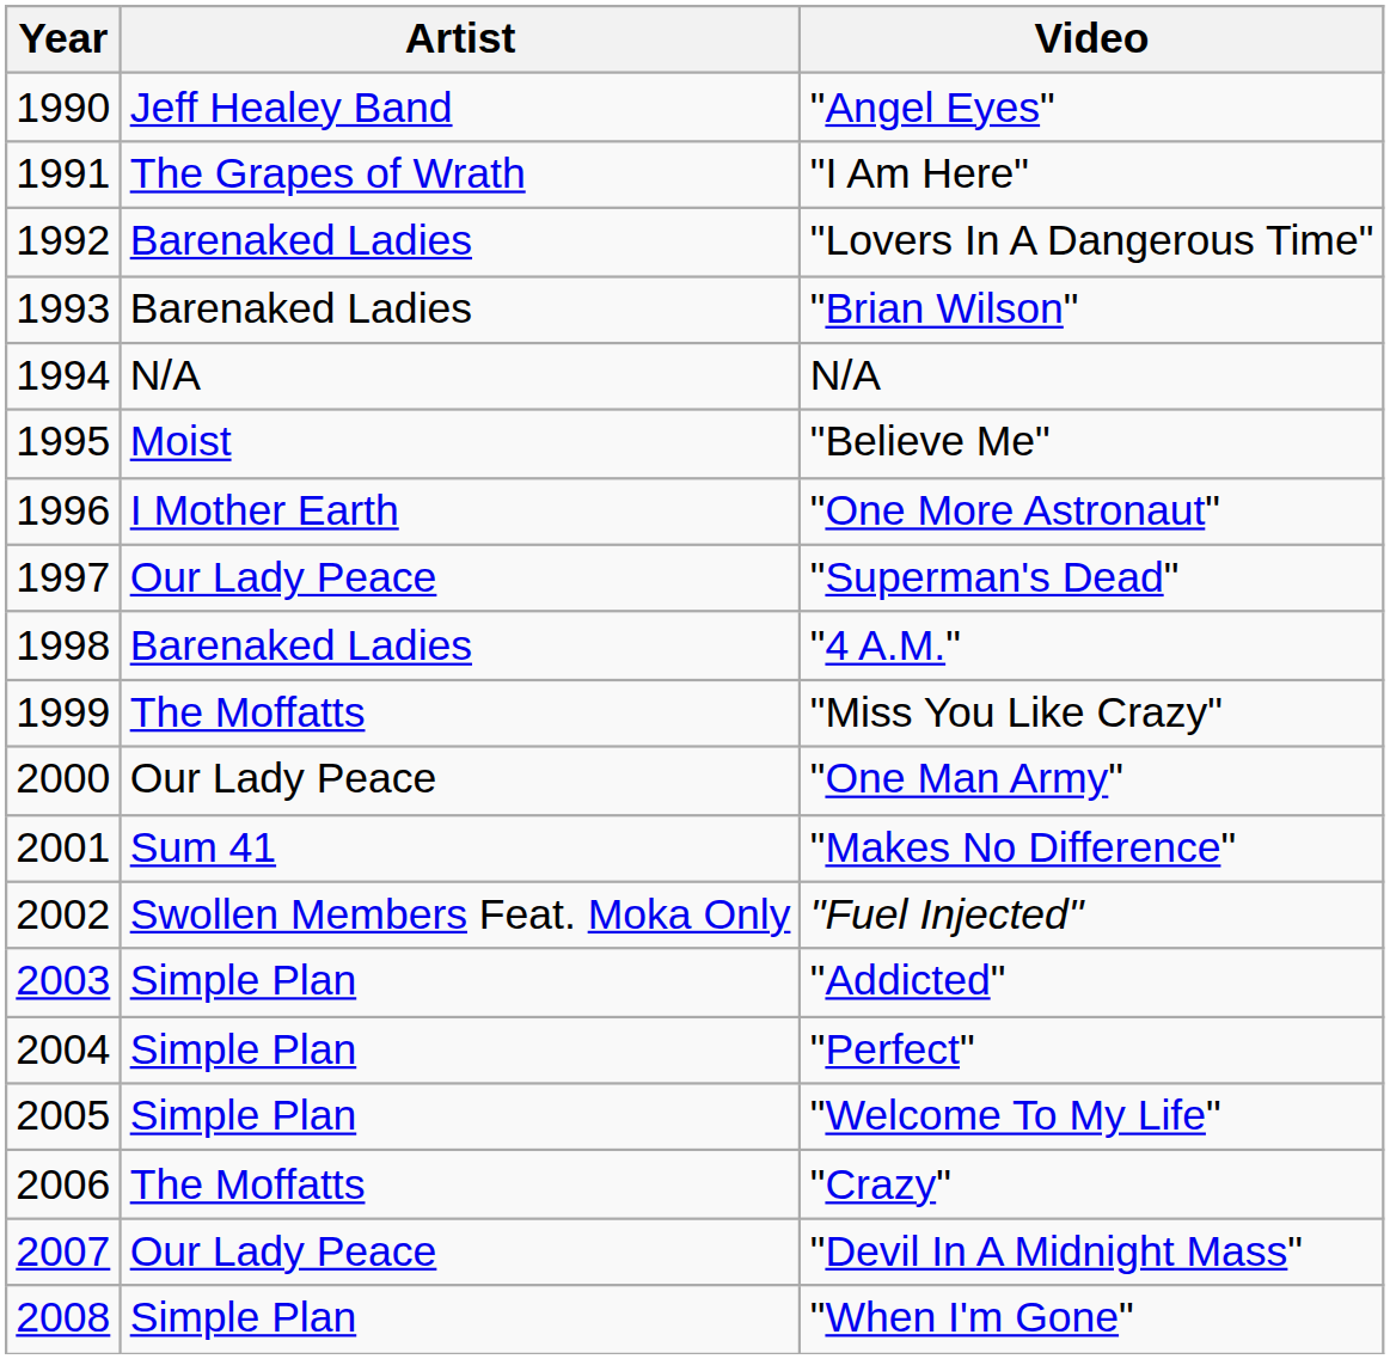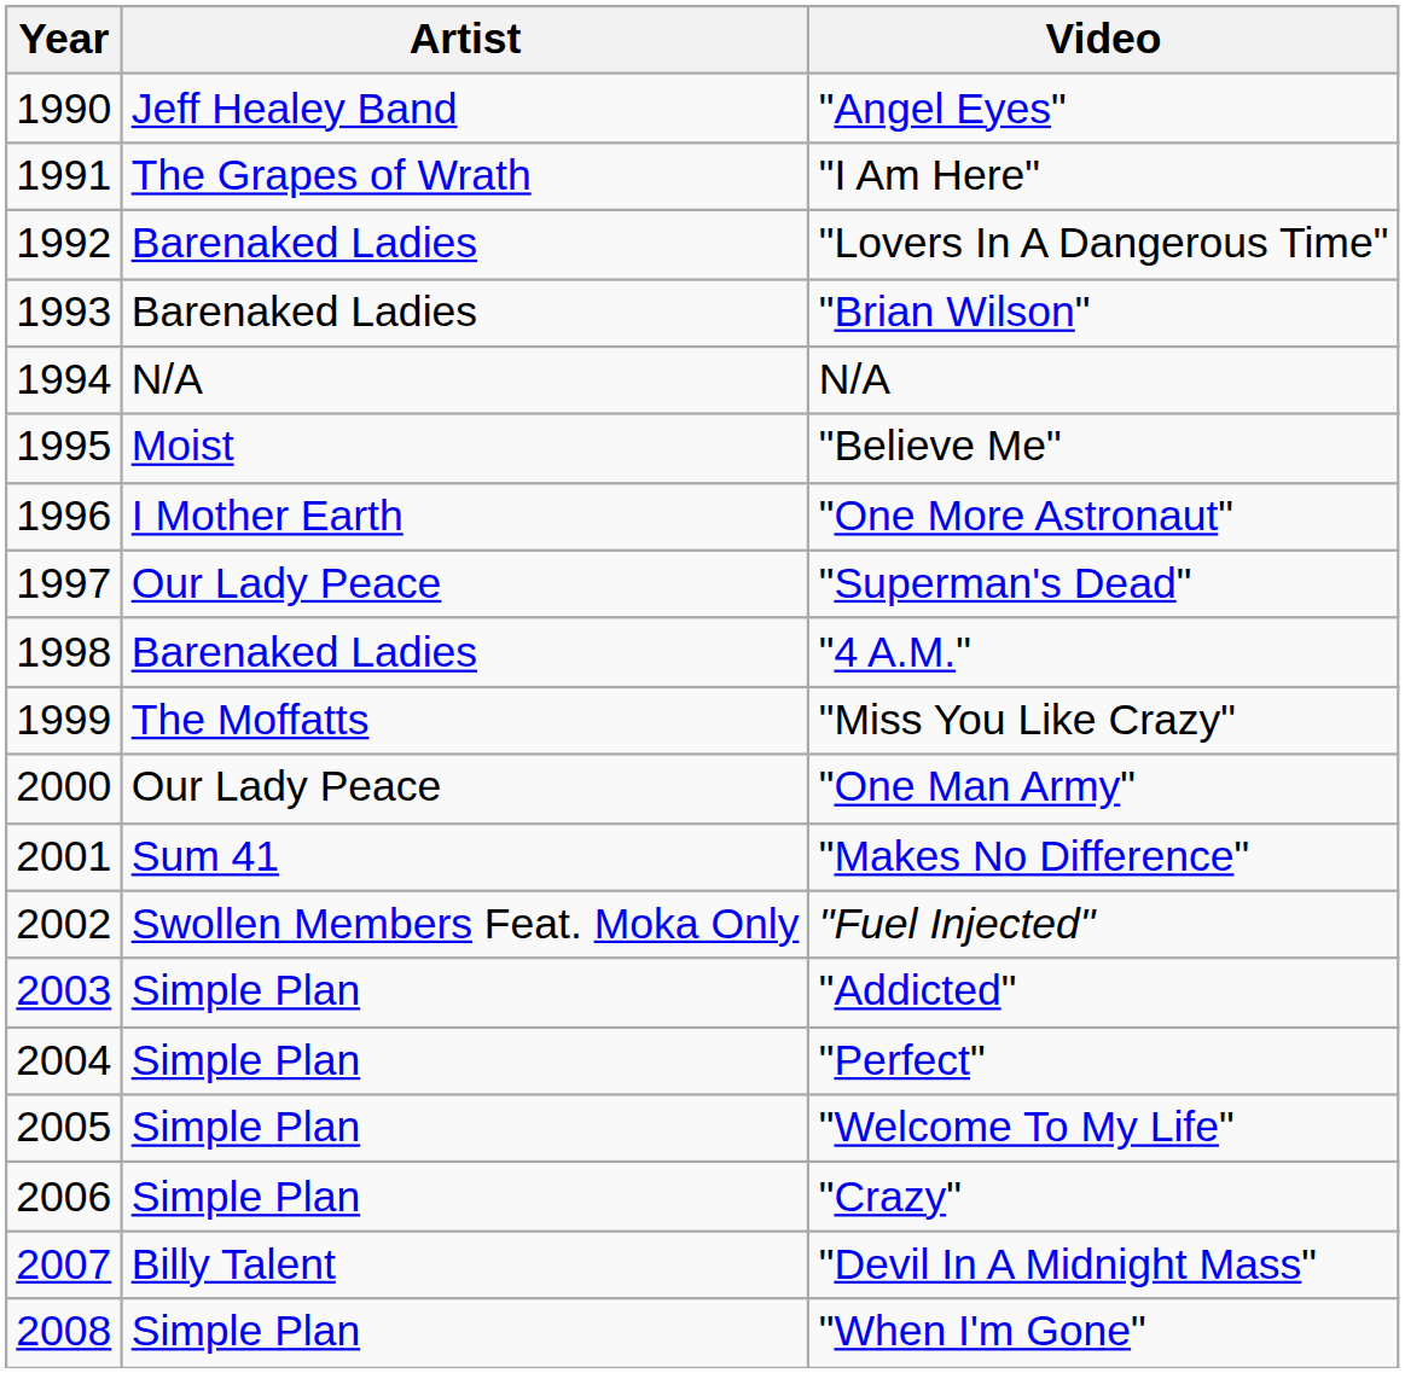"Crazy" | Artist: The Moffatts -> Simple Plan
"Devil In A Midnight Mass" | Artist: Our Lady Peace -> Billy Talent
